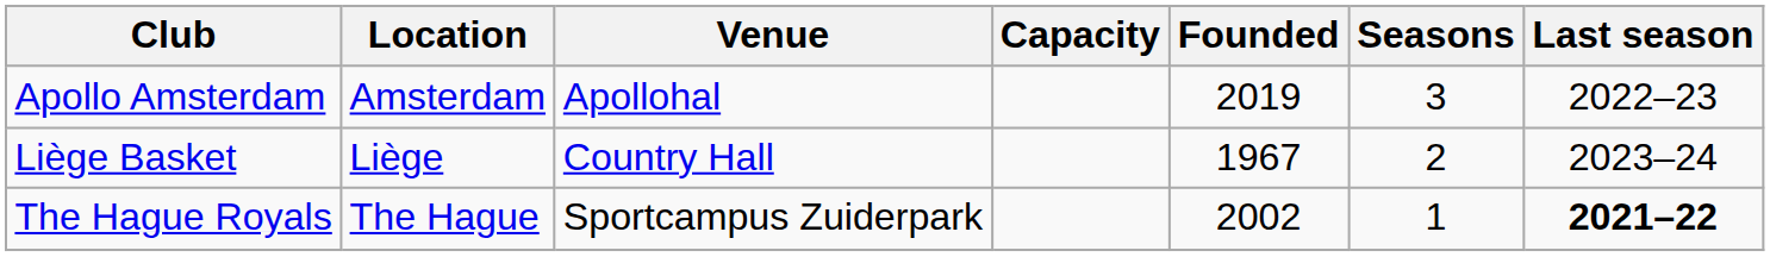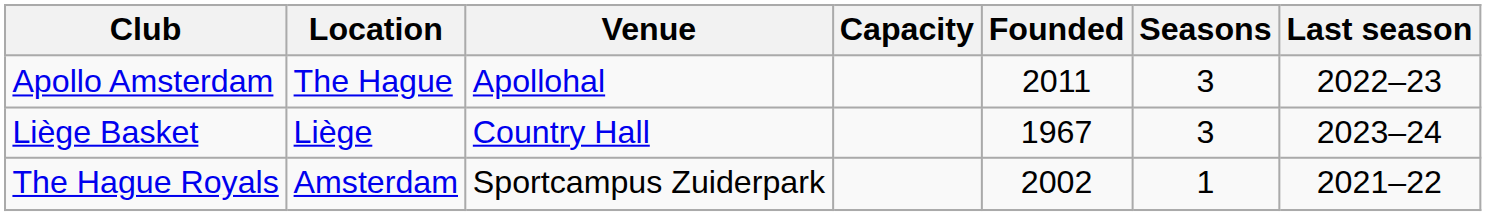Apollo Amsterdam | Location: Amsterdam -> The Hague
Apollo Amsterdam | Founded: 2019 -> 2011
Liège Basket | Seasons: 2 -> 3
The Hague Royals | Location: The Hague -> Amsterdam
The Hague Royals | Last season: bold -> normal
